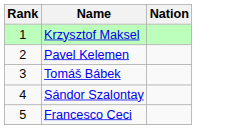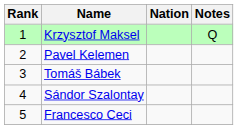+ column: Notes | Q
